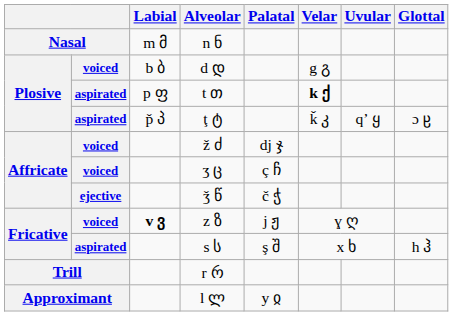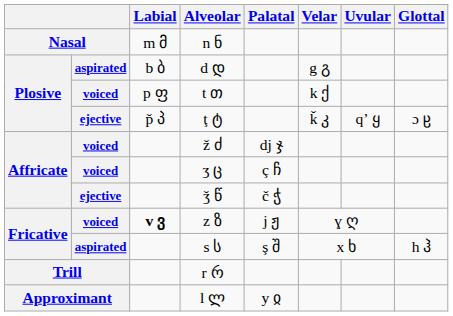d დ | column 2: voiced -> aspirated
t თ | column 2: aspirated -> voiced
t თ | Velar: bold -> normal
ţ ტ | column 2: aspirated -> ejective
